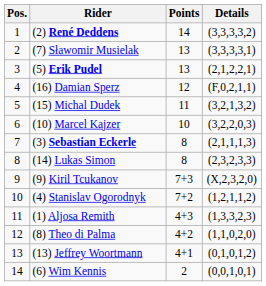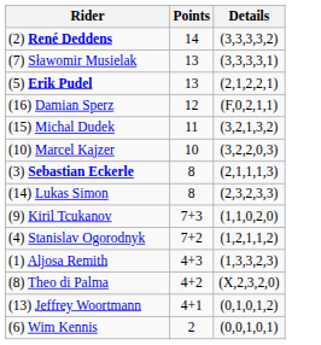- column: Pos. | 1 | 2 | 3 | 4 | 5 | 6 | 7 | 8 | 9 | 10 | 11 | 12 | 13 | 14
(9) Kiril Tcukanov | Details: (X,2,3,2,0) -> (1,1,0,2,0)
(8) Theo di Palma | Details: (1,1,0,2,0) -> (X,2,3,2,0)
